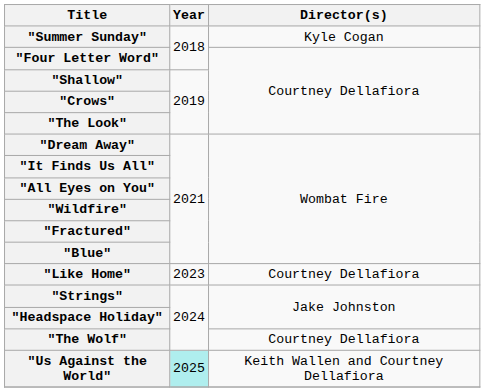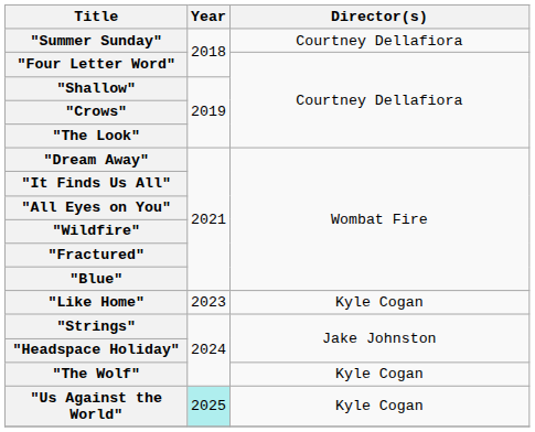"Summer Sunday" | Director(s): Kyle Cogan -> Courtney Dellafiora
"Like Home" | Director(s): Courtney Dellafiora -> Kyle Cogan
"The Wolf" | Director(s): Courtney Dellafiora -> Kyle Cogan
"Us Against the World" | Director(s): Keith Wallen and Courtney Dellafiora -> Kyle Cogan
